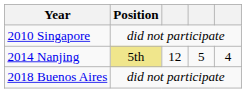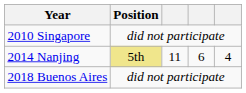2014 Nanjing | column 3: 12 -> 11
2014 Nanjing | column 4: 5 -> 6
